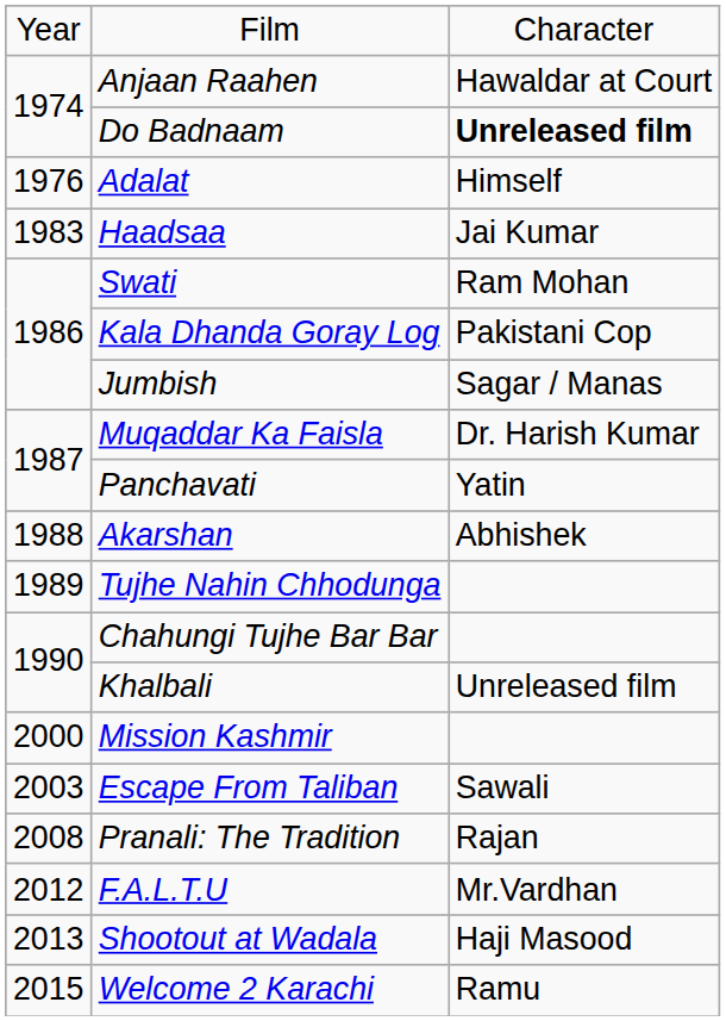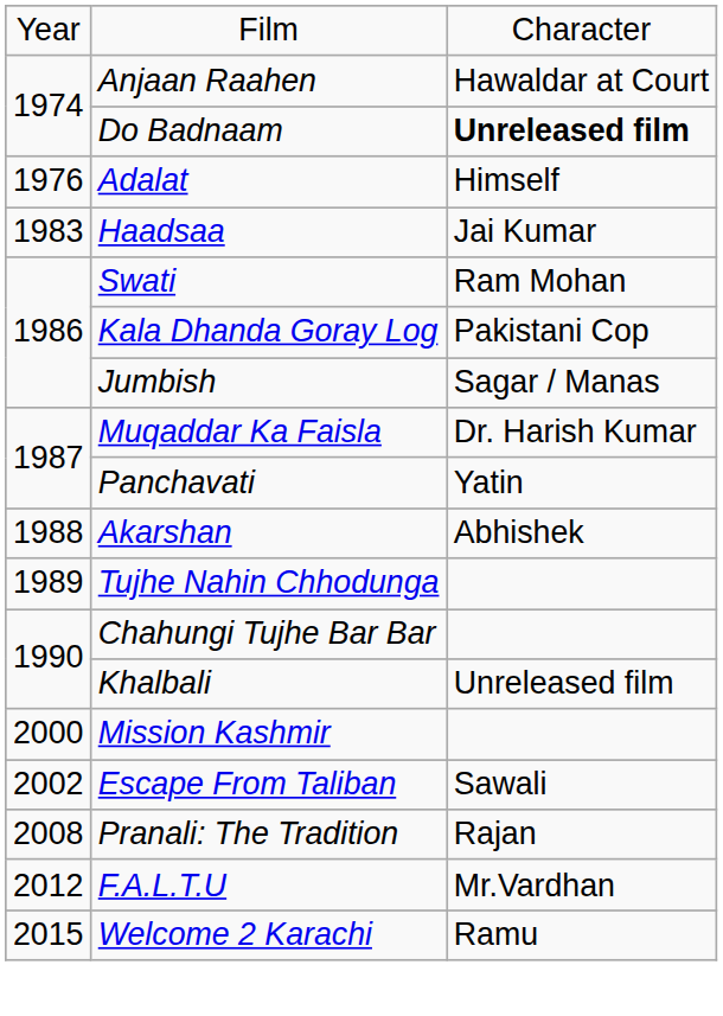Escape From Taliban | column 1: 2003 -> 2002
- row: 2013 | Shootout at Wadala | Haji Masood
